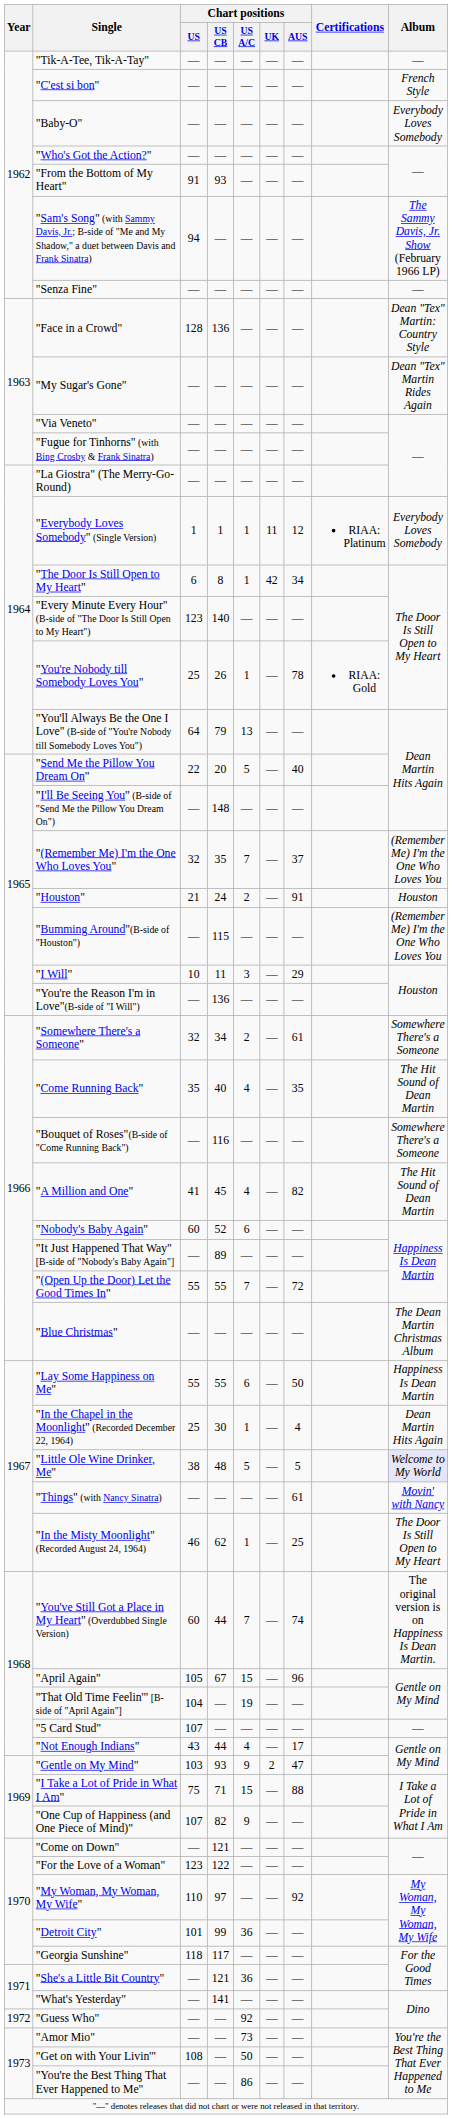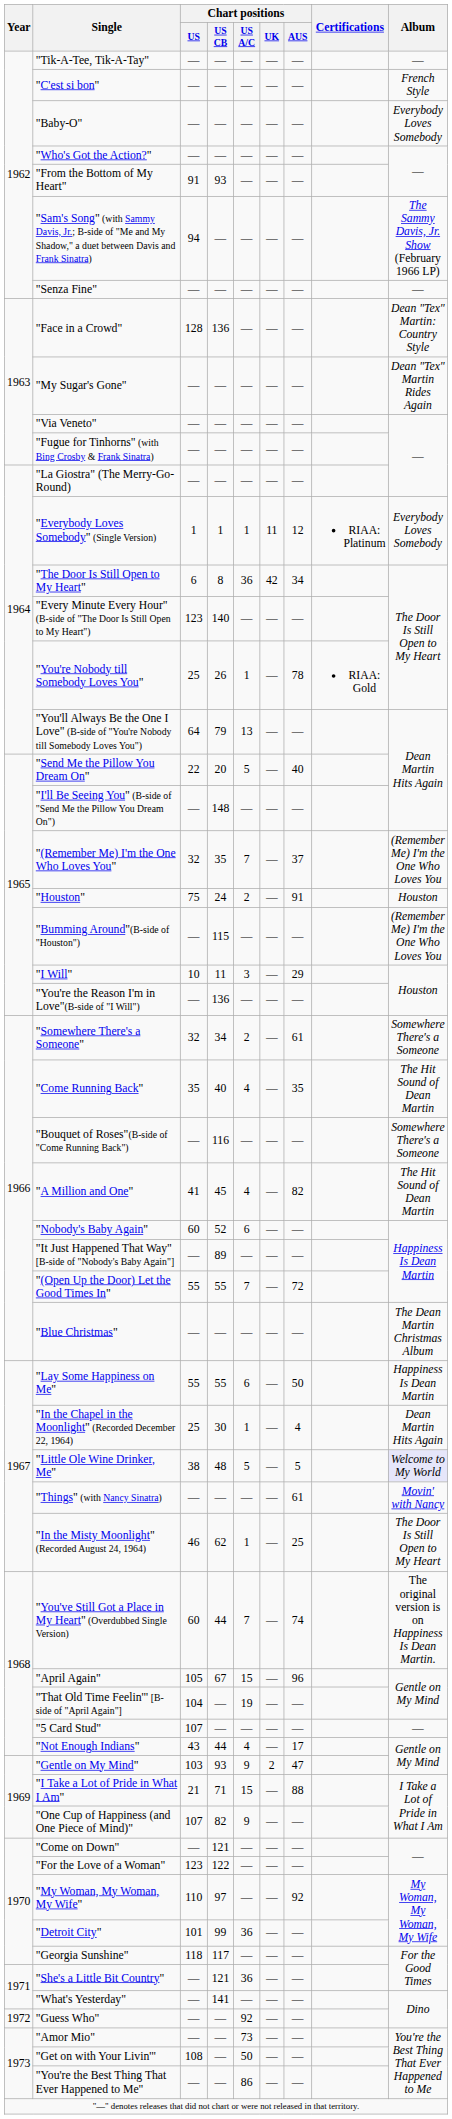"The Door Is Still Open to My Heart" | Chart positions / US A/C: 1 -> 36
"Houston" | Chart positions / US: 21 -> 75
"I Take a Lot of Pride in What I Am" | Chart positions / US: 75 -> 21
